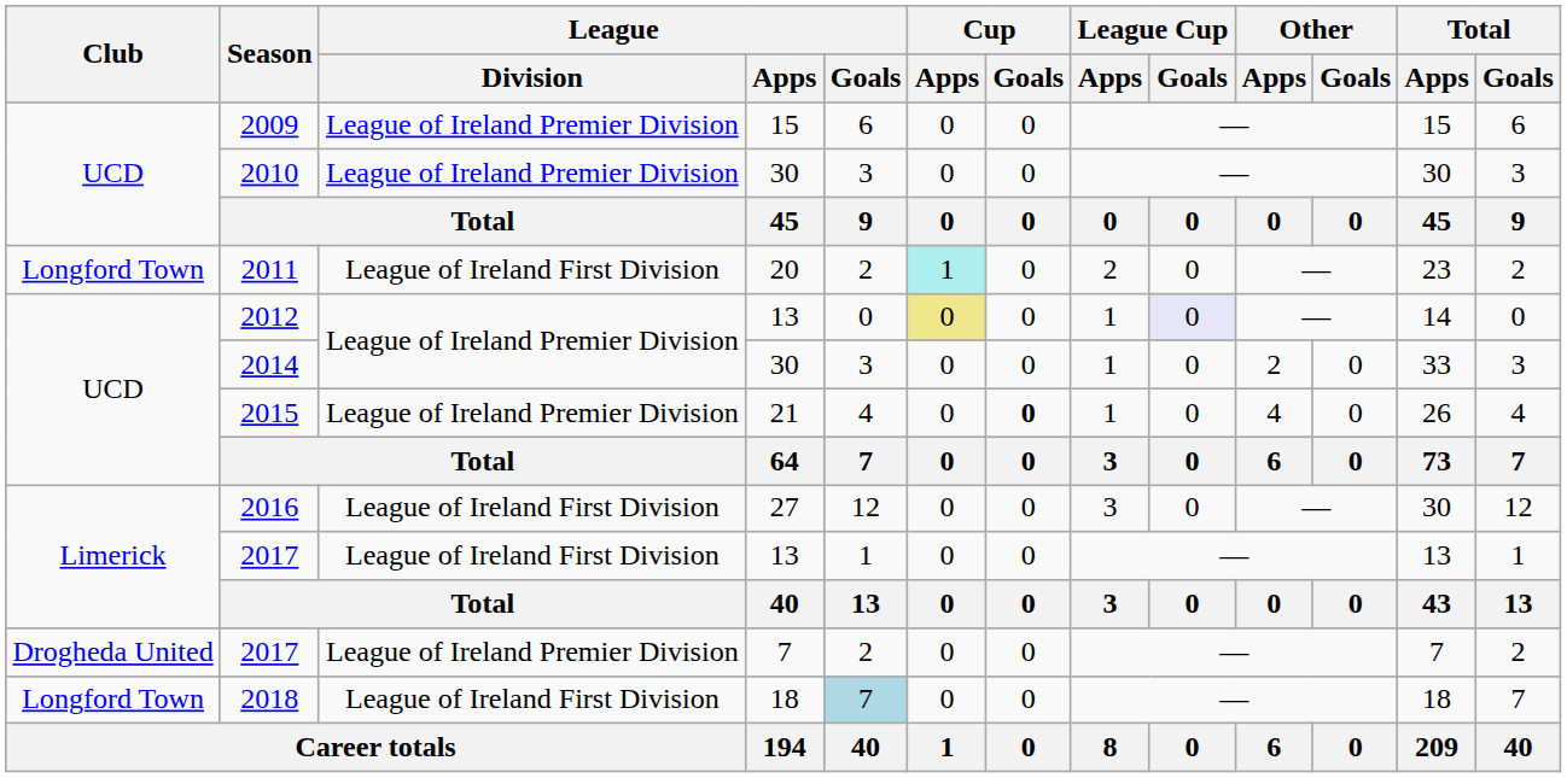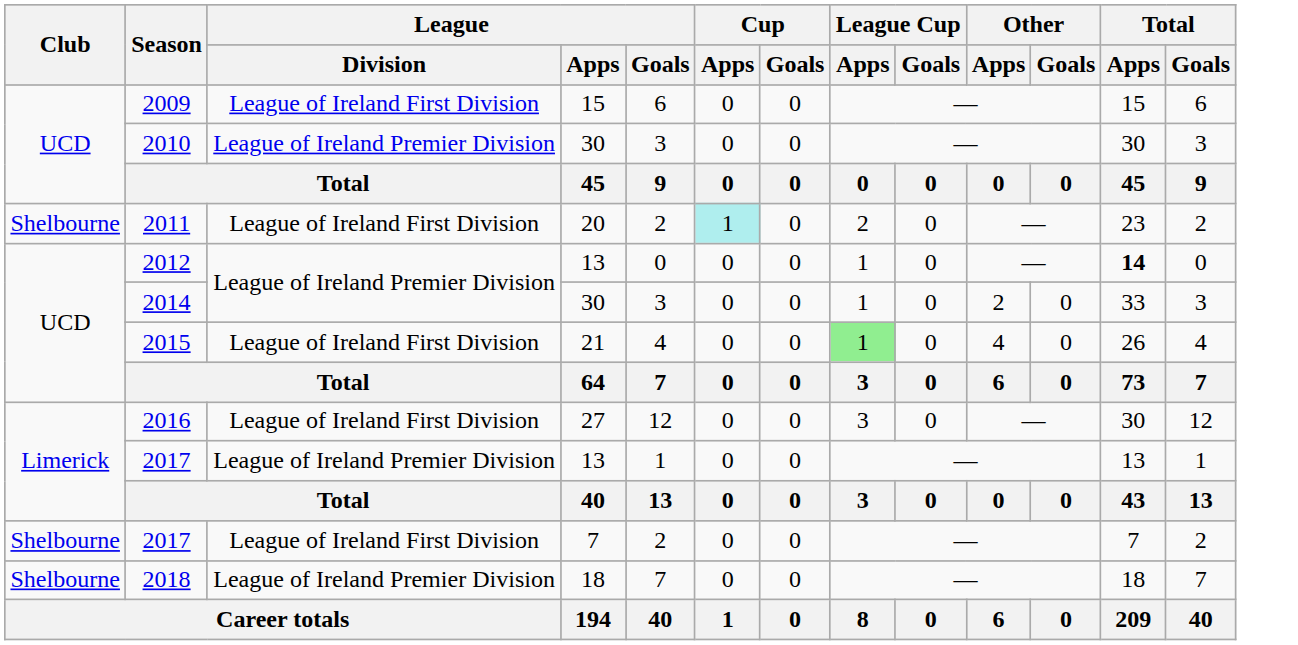2009 | League / Division: League of Ireland Premier Division -> League of Ireland First Division
2011 | Club: Longford Town -> Shelbourne
2012 | Cup / Apps: khaki background -> no background
2012 | League Cup / Goals: lavender background -> no background
2012 | Total / Apps: normal -> bold
2015 | League / Division: League of Ireland Premier Division -> League of Ireland First Division
2015 | Cup / Goals: bold -> normal
2015 | League Cup / Apps: no background -> lightgreen background
2017 / 13 | League / Division: League of Ireland First Division -> League of Ireland Premier Division
2017 / 7 | Club: Drogheda United -> Shelbourne
2017 / 7 | League / Division: League of Ireland Premier Division -> League of Ireland First Division
2018 | Club: Longford Town -> Shelbourne
2018 | League / Division: League of Ireland First Division -> League of Ireland Premier Division
2018 | League / Goals: lightblue background -> no background
